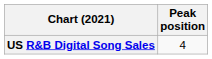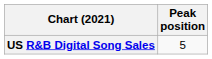US R&B Digital Song Sales | Peak position: 4 -> 5
